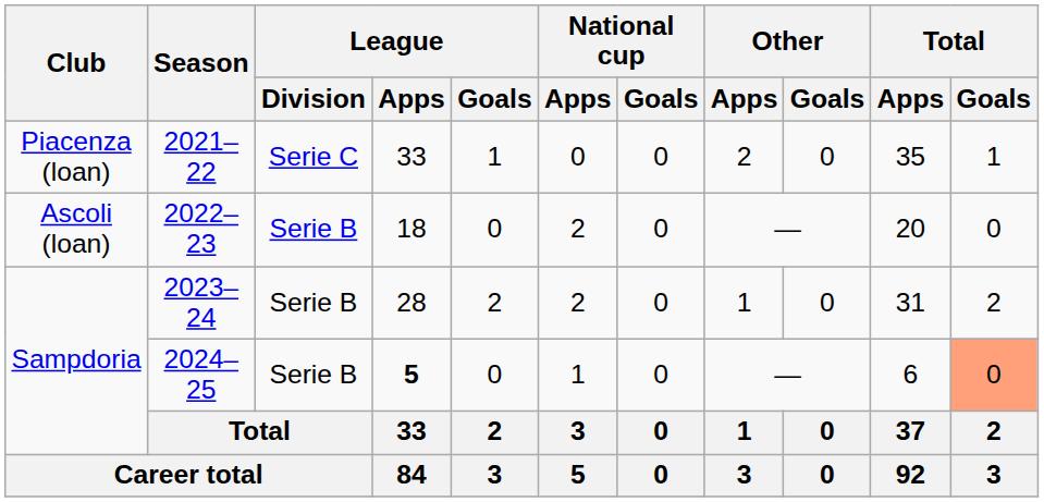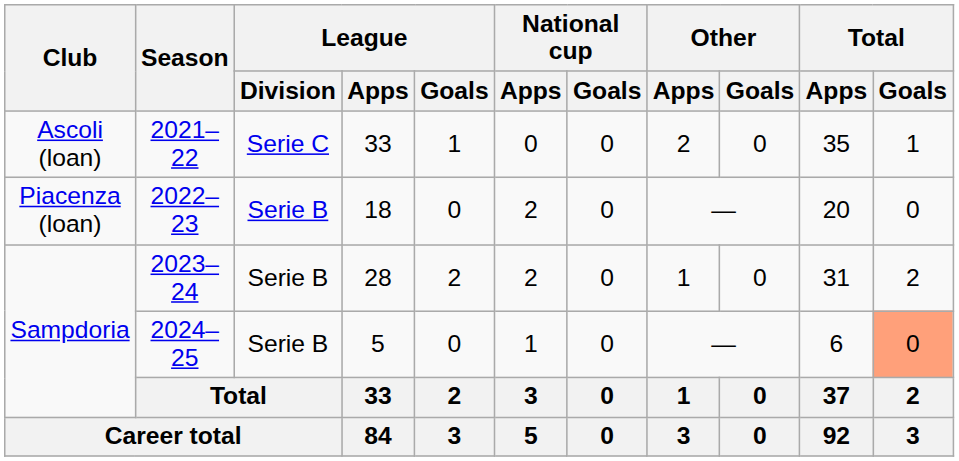2021–22 | Club: Piacenza (loan) -> Ascoli (loan)
2022–23 | Club: Ascoli (loan) -> Piacenza (loan)
2024–25 | League / Apps: bold -> normal
